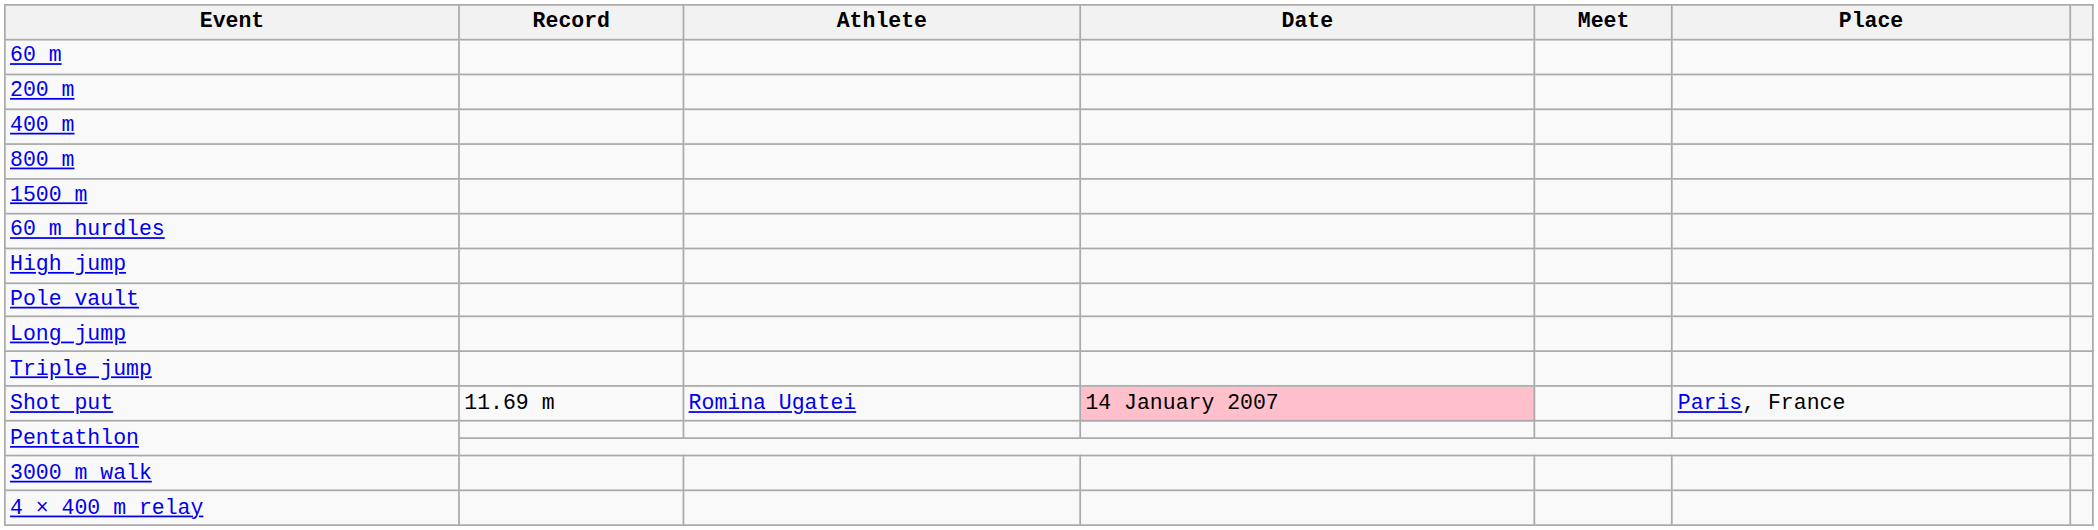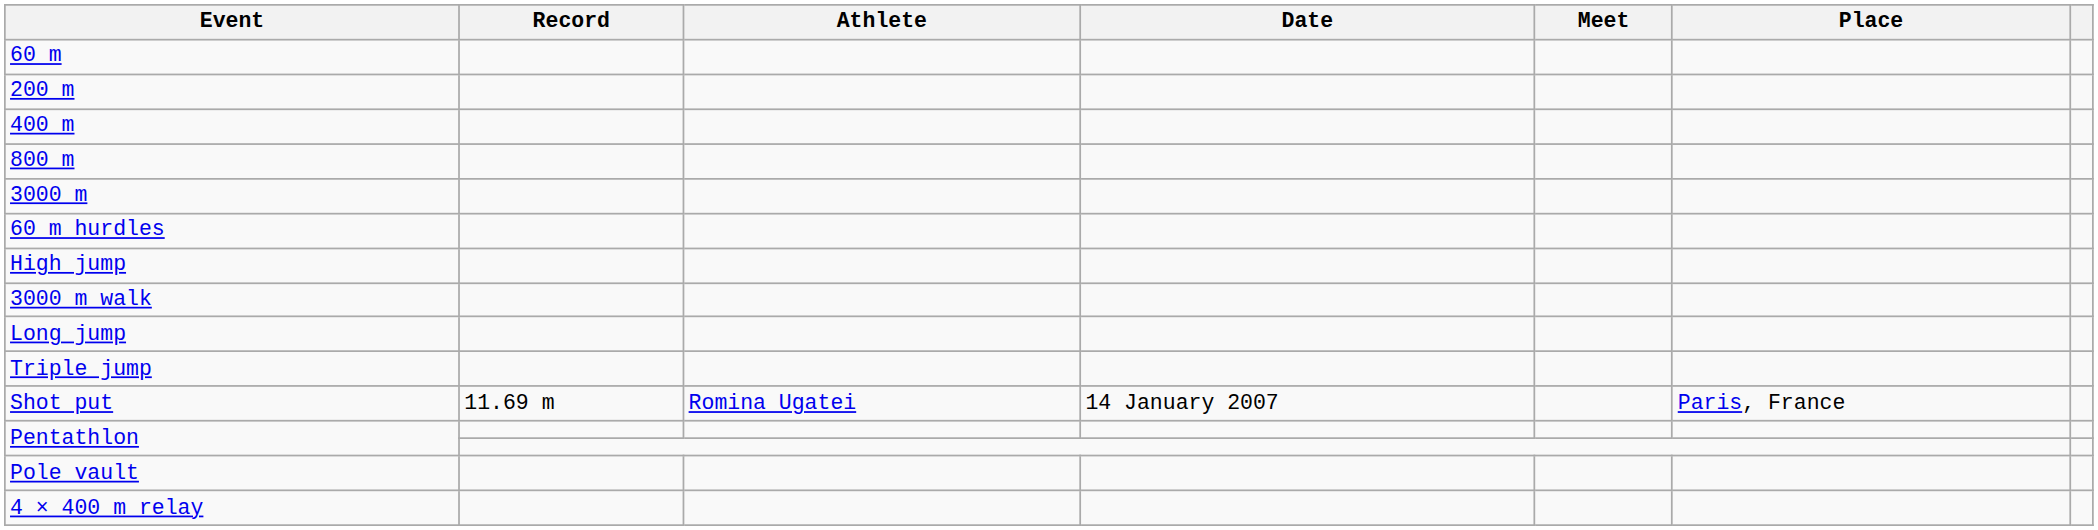- row: 1500 m
+ row: 3000 m
rows swapped: Pole vault <-> 3000 m walk
Shot put | Date: pink background -> no background
